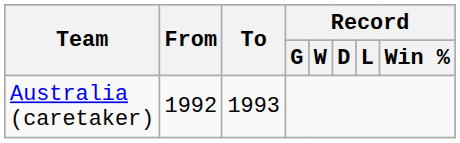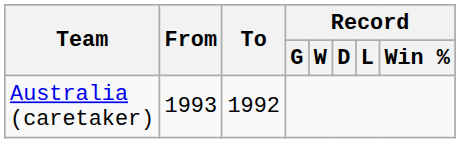Australia (caretaker) | From: 1992 -> 1993
Australia (caretaker) | To: 1993 -> 1992
